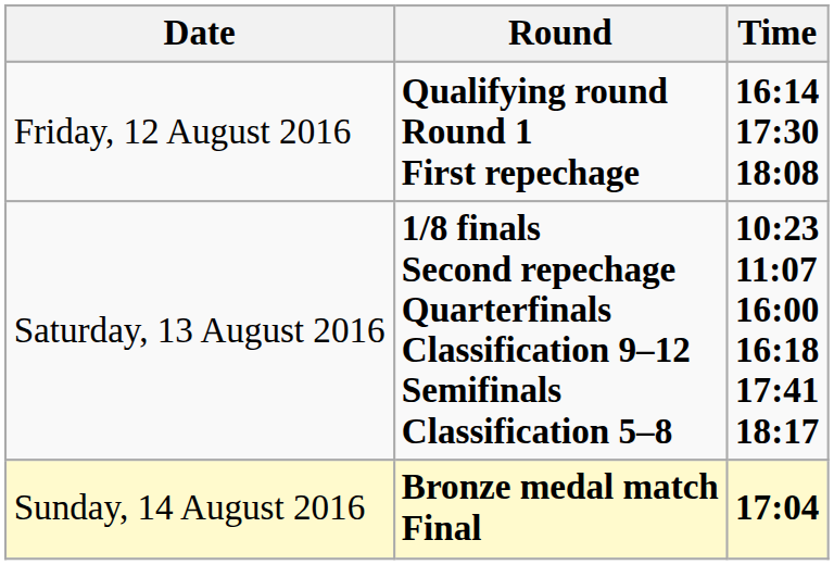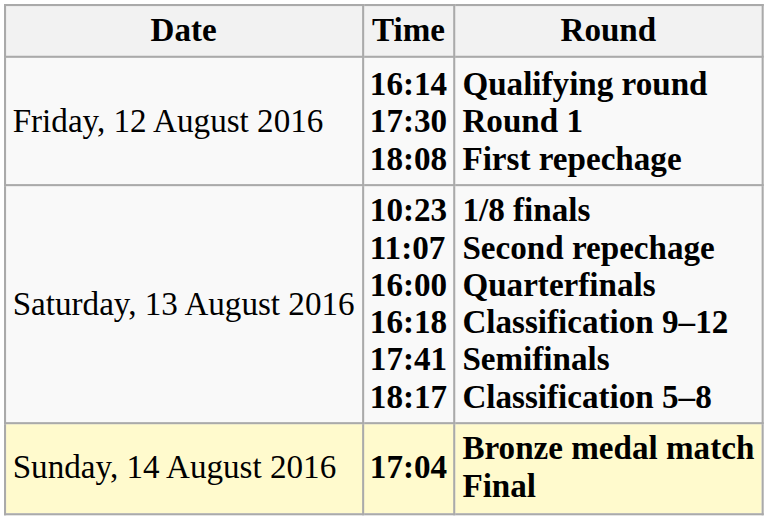columns swapped: Time <-> Round
